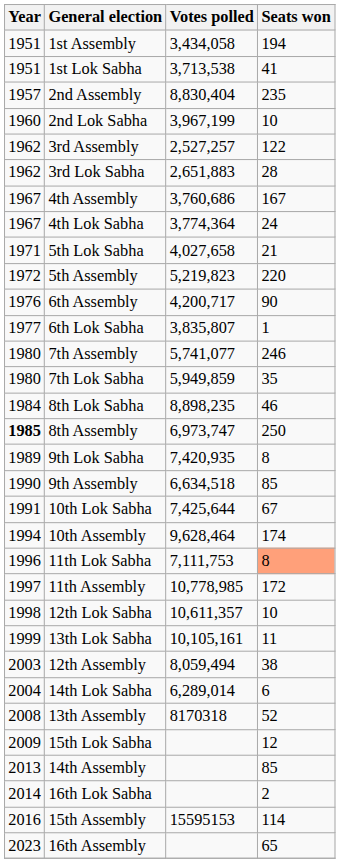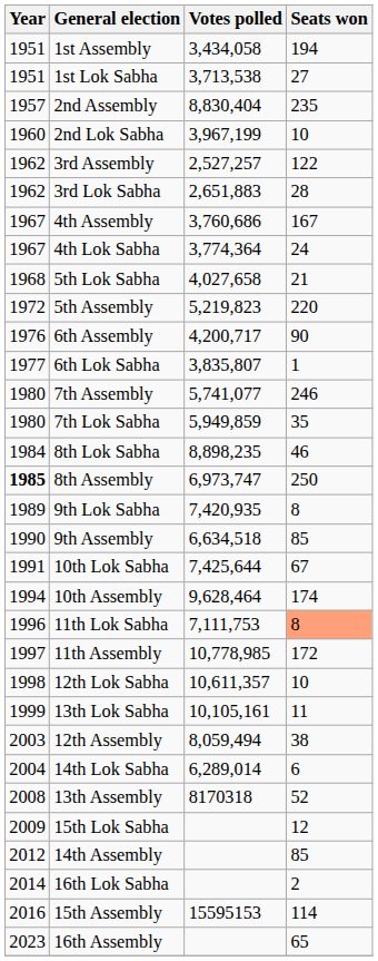1st Lok Sabha | Seats won: 41 -> 27
5th Lok Sabha | Year: 1971 -> 1968
14th Assembly | Year: 2013 -> 2012
